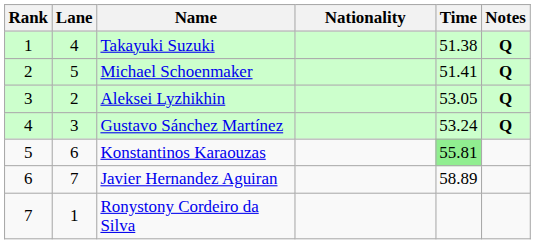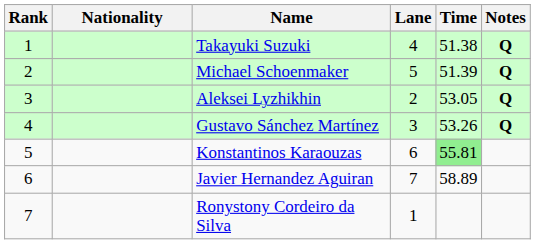columns swapped: Lane <-> Nationality
Michael Schoenmaker | Time: 51.41 -> 51.39
Gustavo Sánchez Martínez | Time: 53.24 -> 53.26
